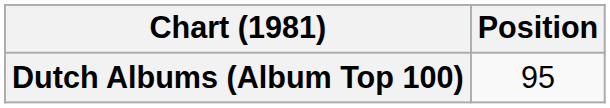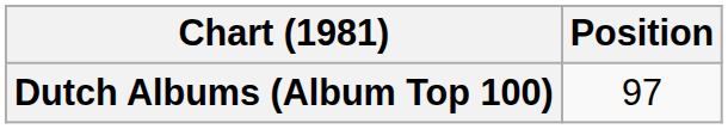Dutch Albums (Album Top 100) | Position: 95 -> 97
